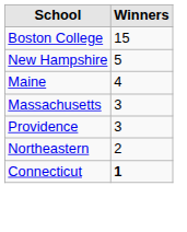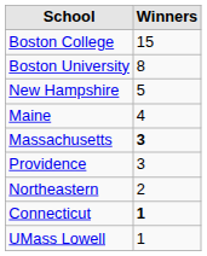+ row: Boston University | 8
Massachusetts | Winners: normal -> bold
+ row: UMass Lowell | 1
